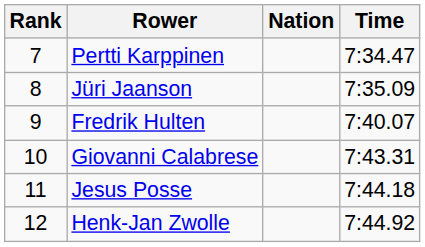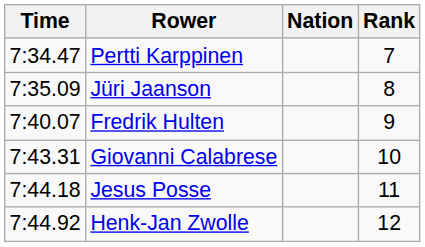columns swapped: Rank <-> Time
